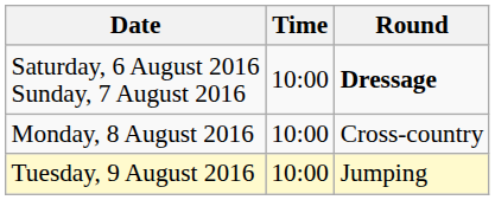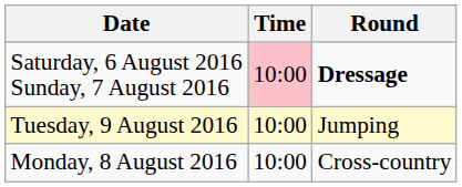Saturday, 6 August 2016 Sunday, 7 August 2016 | Time: no background -> pink background
rows swapped: Monday, 8 August 2016 <-> Tuesday, 9 August 2016
